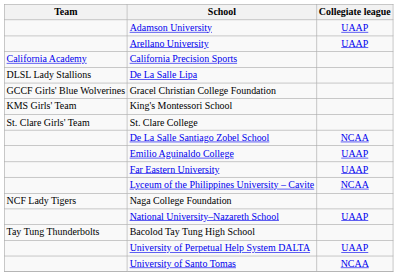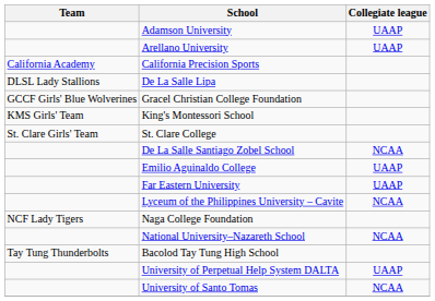National University–Nazareth School | Collegiate league: UAAP -> NCAA
